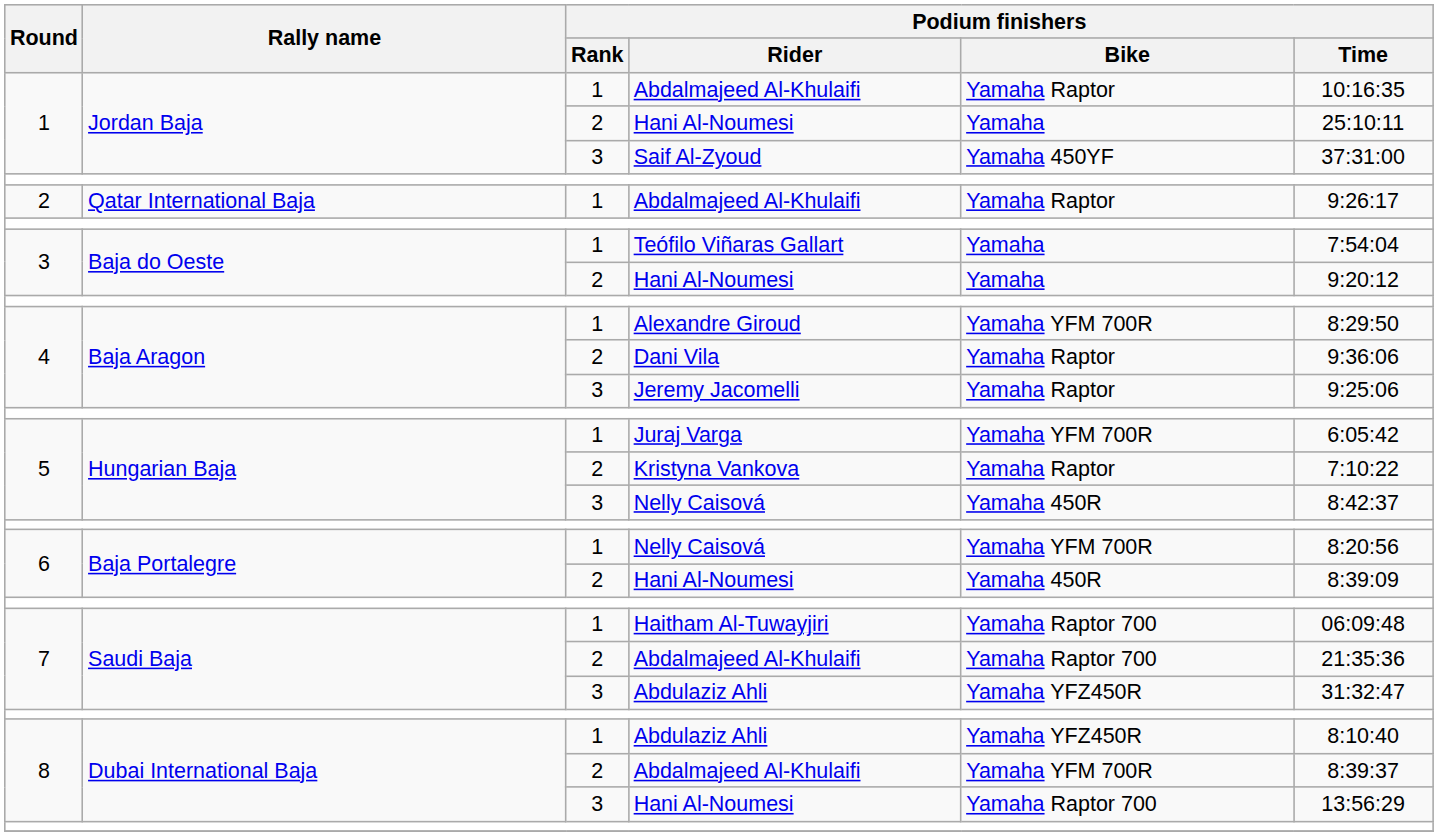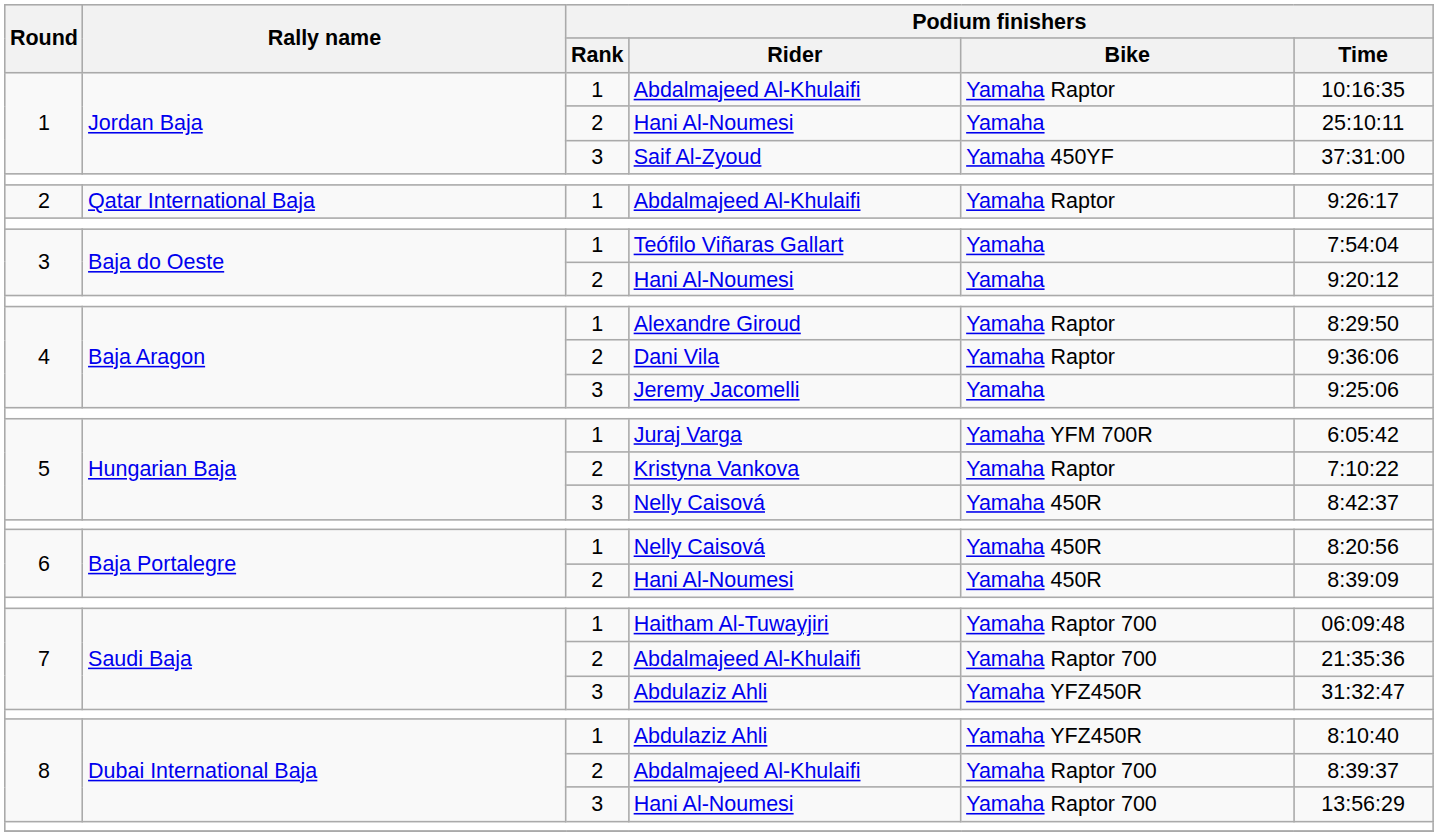Alexandre Giroud | Podium finishers / Bike: Yamaha YFM 700R -> Yamaha Raptor
Jeremy Jacomelli | Podium finishers / Bike: Yamaha Raptor -> Yamaha
6 / Nelly Caisová | Podium finishers / Bike: Yamaha YFM 700R -> Yamaha 450R
8 / Abdalmajeed Al-Khulaifi | Podium finishers / Bike: Yamaha YFM 700R -> Yamaha Raptor 700
